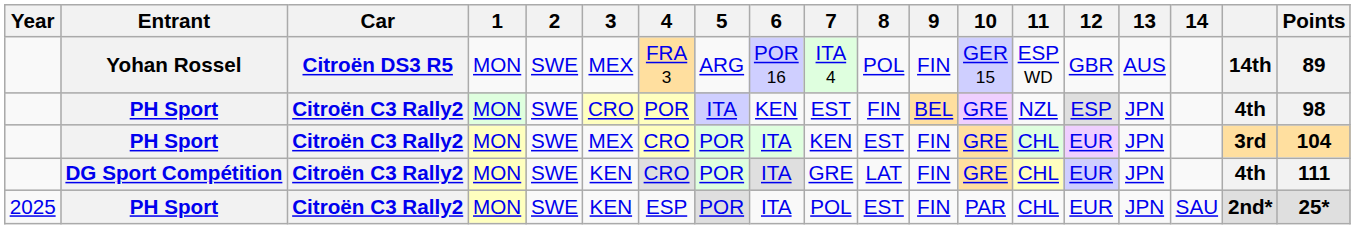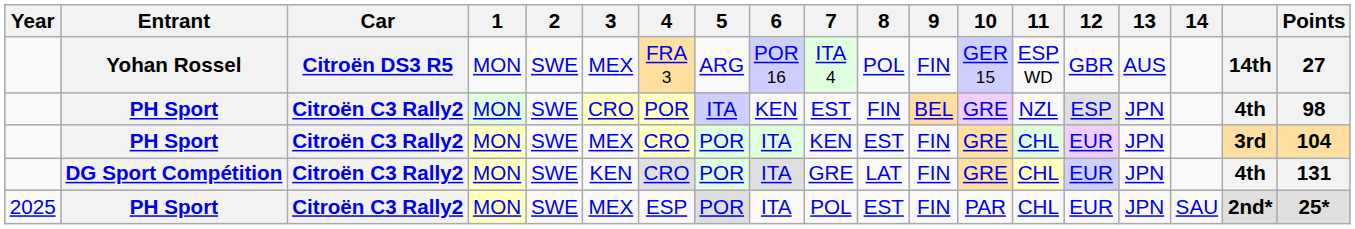Yohan Rossel | Points: 89 -> 27
DG Sport Compétition | Points: 111 -> 131
2025 / PH Sport | 3: KEN -> MEX
